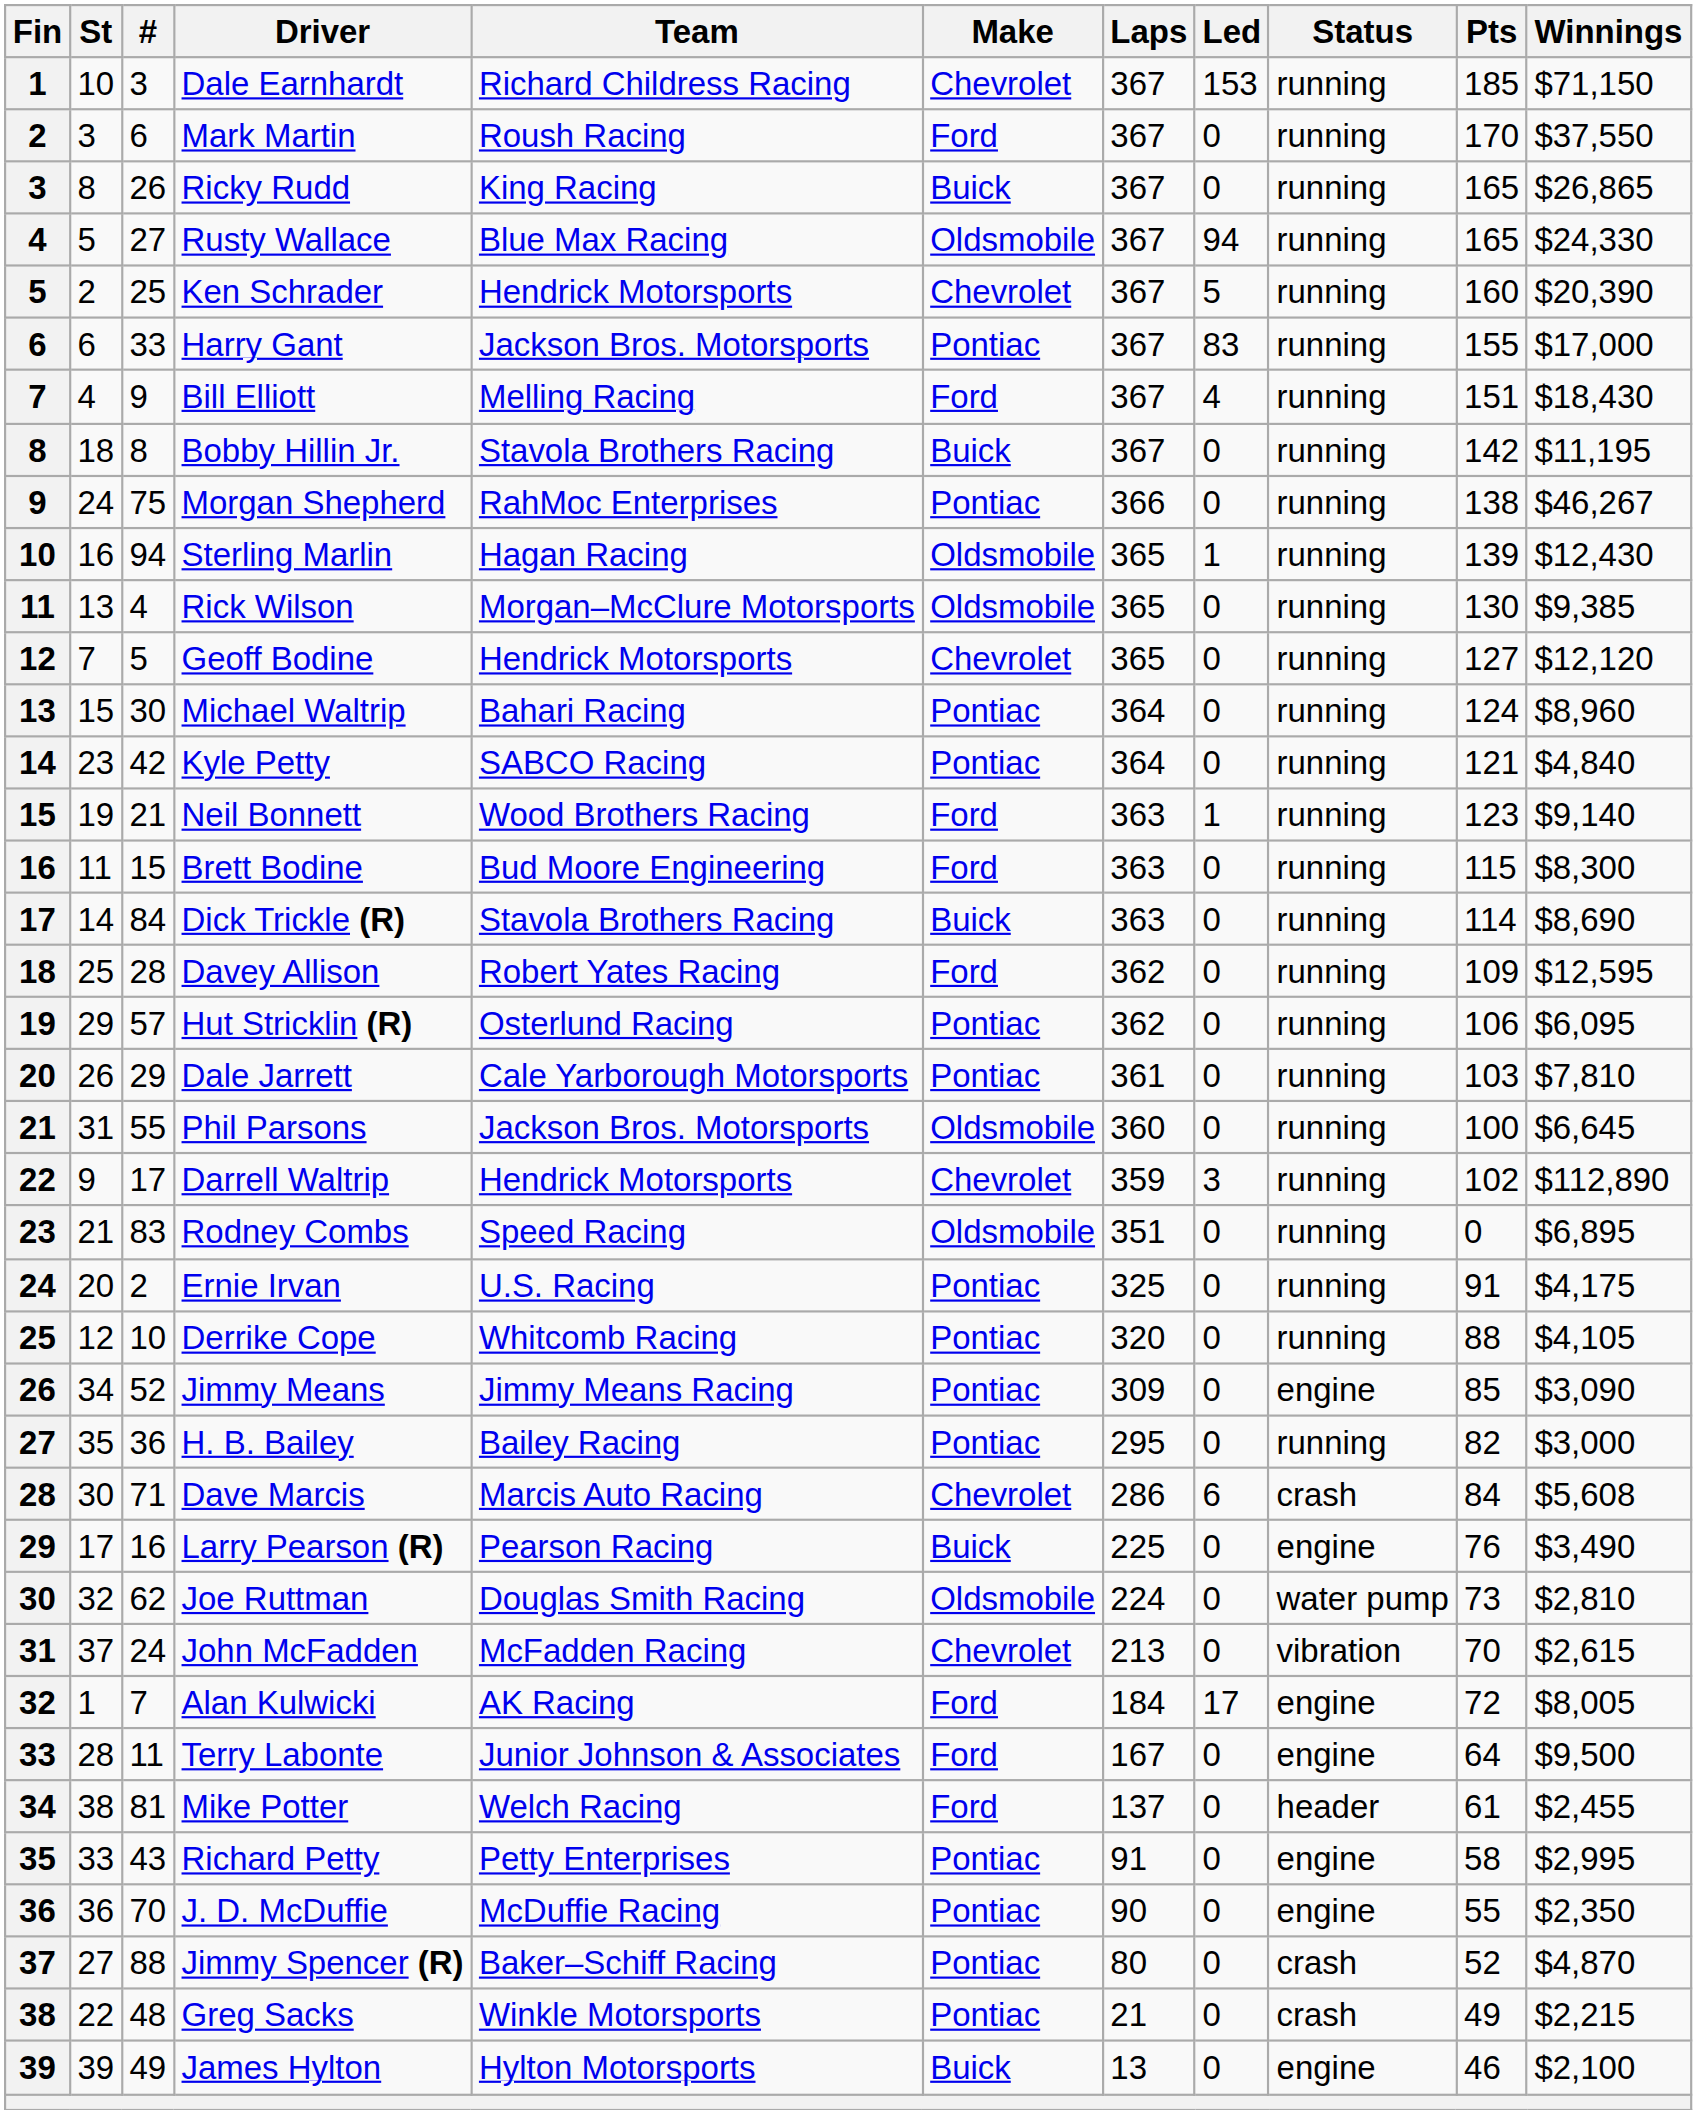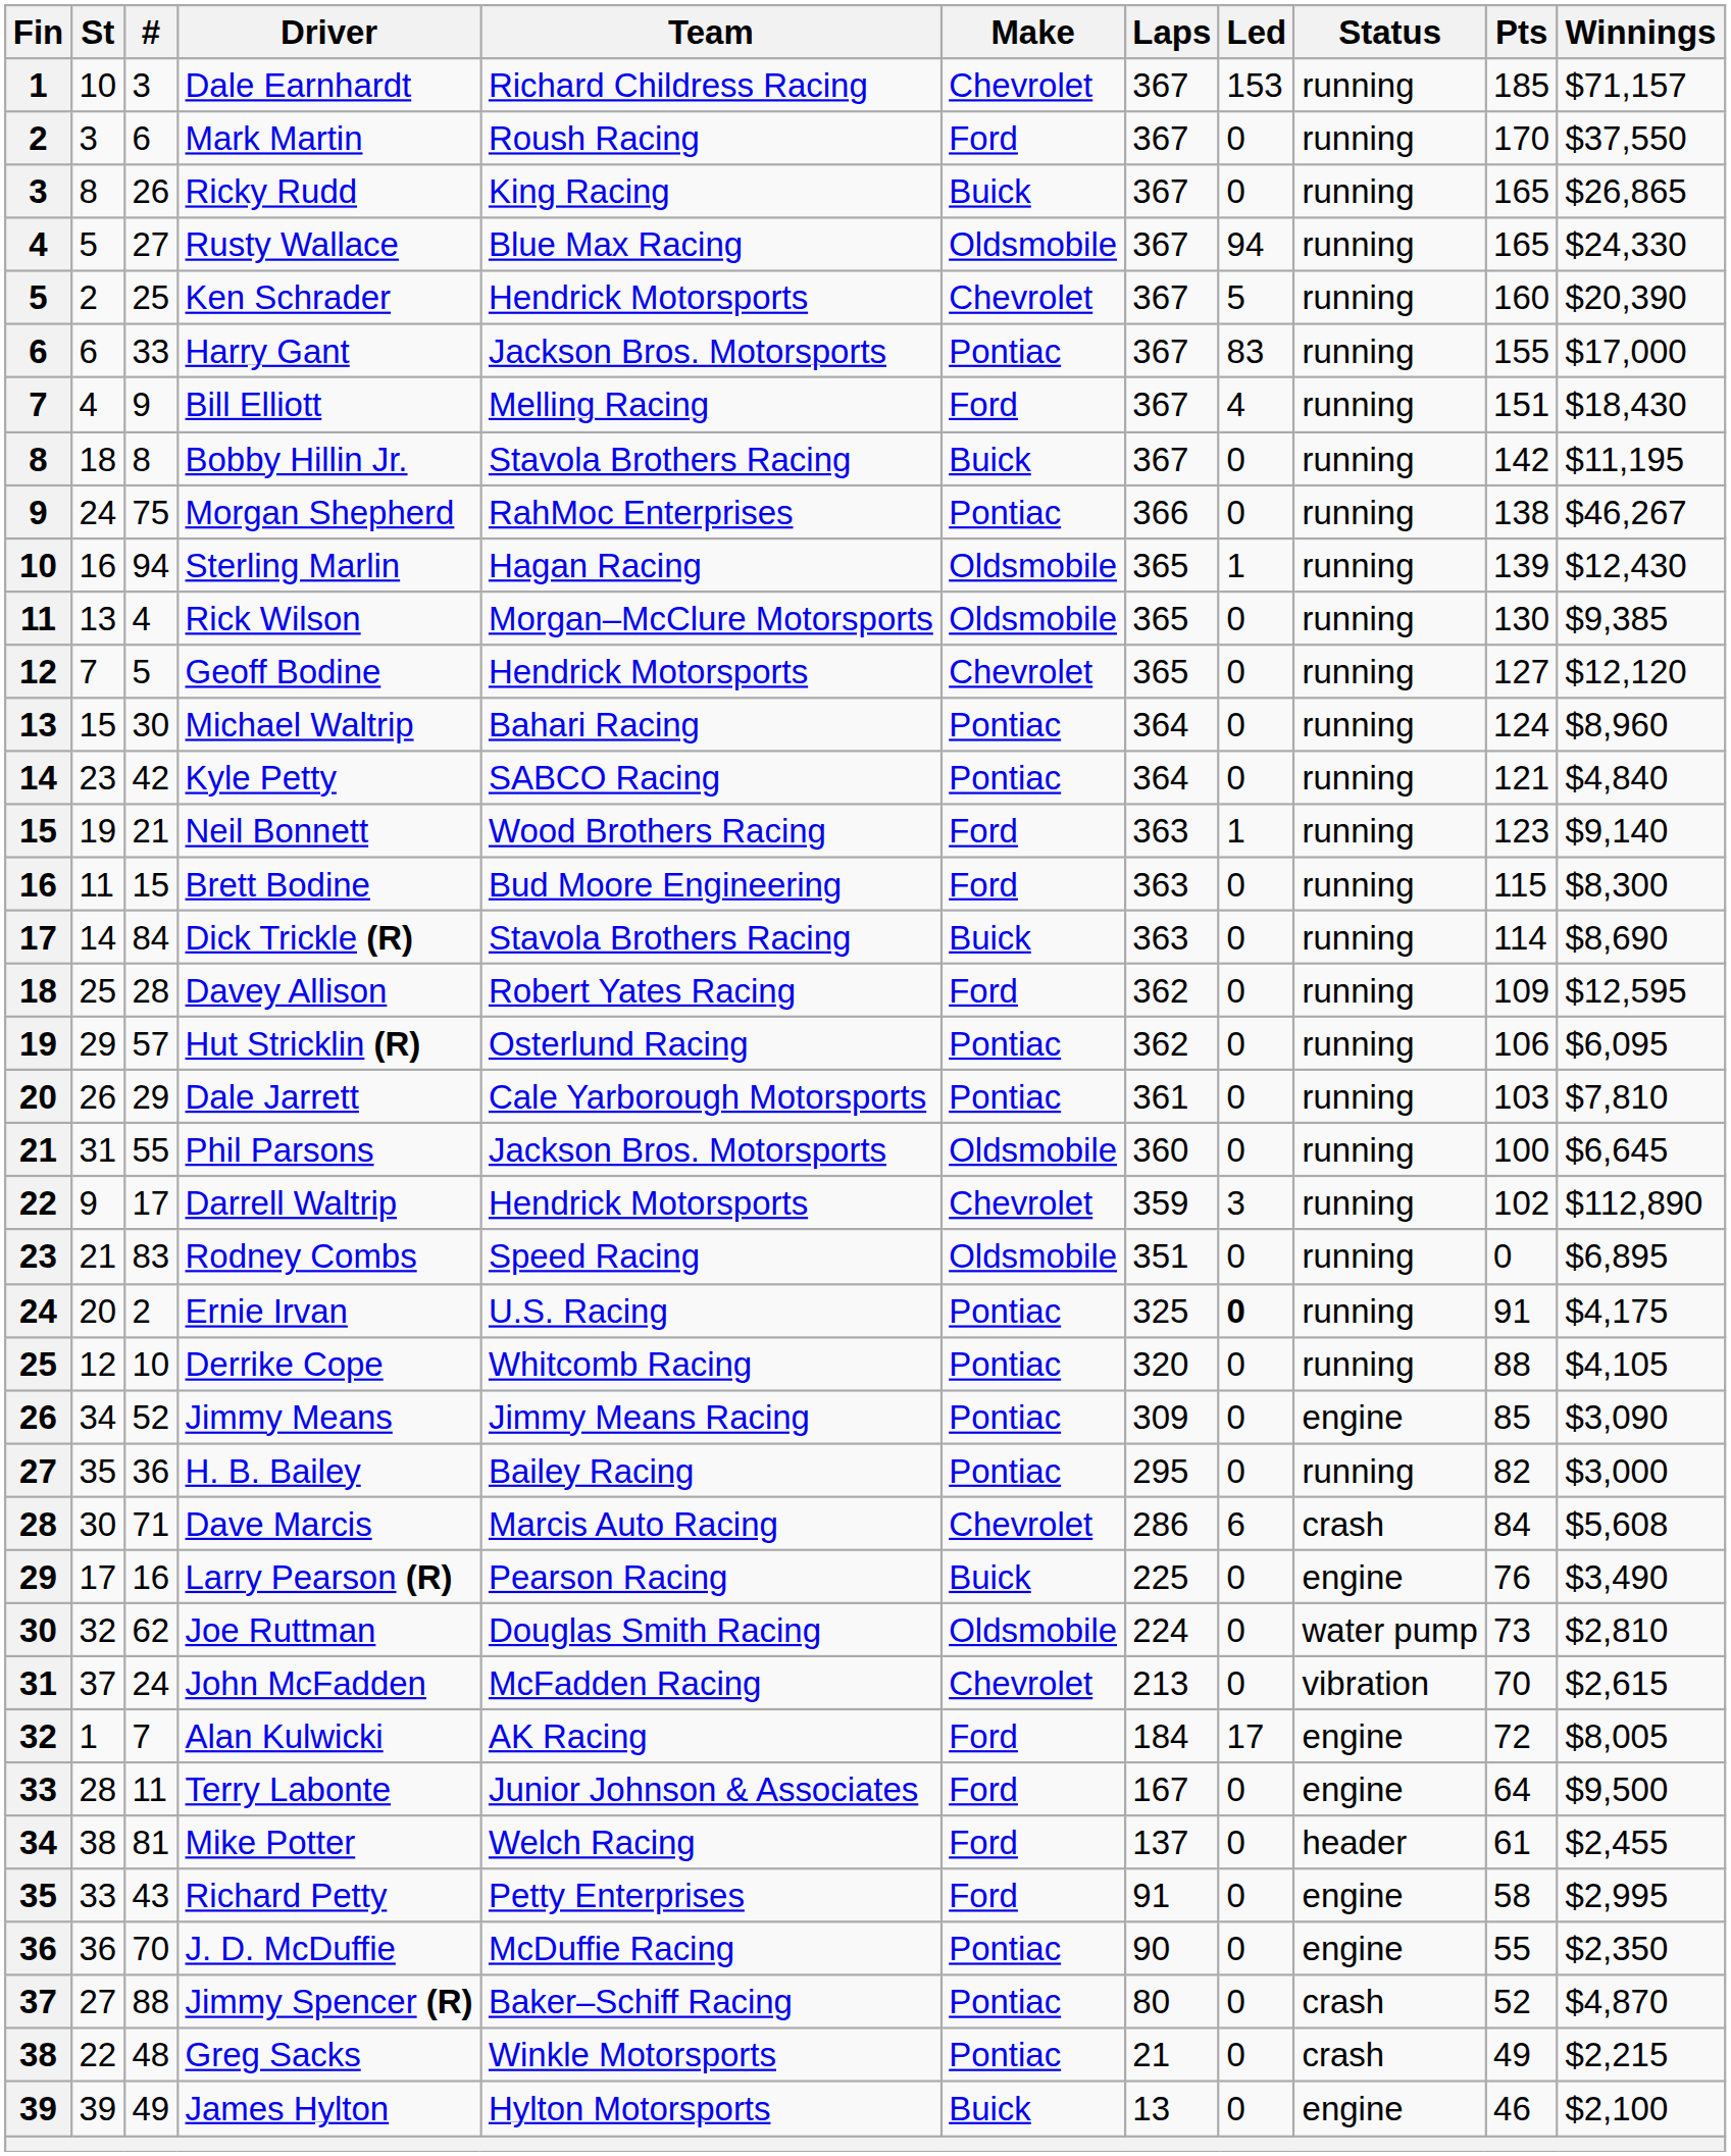Dale Earnhardt | Winnings: $71,150 -> $71,157
Ernie Irvan | Led: normal -> bold
Richard Petty | Make: Pontiac -> Ford
